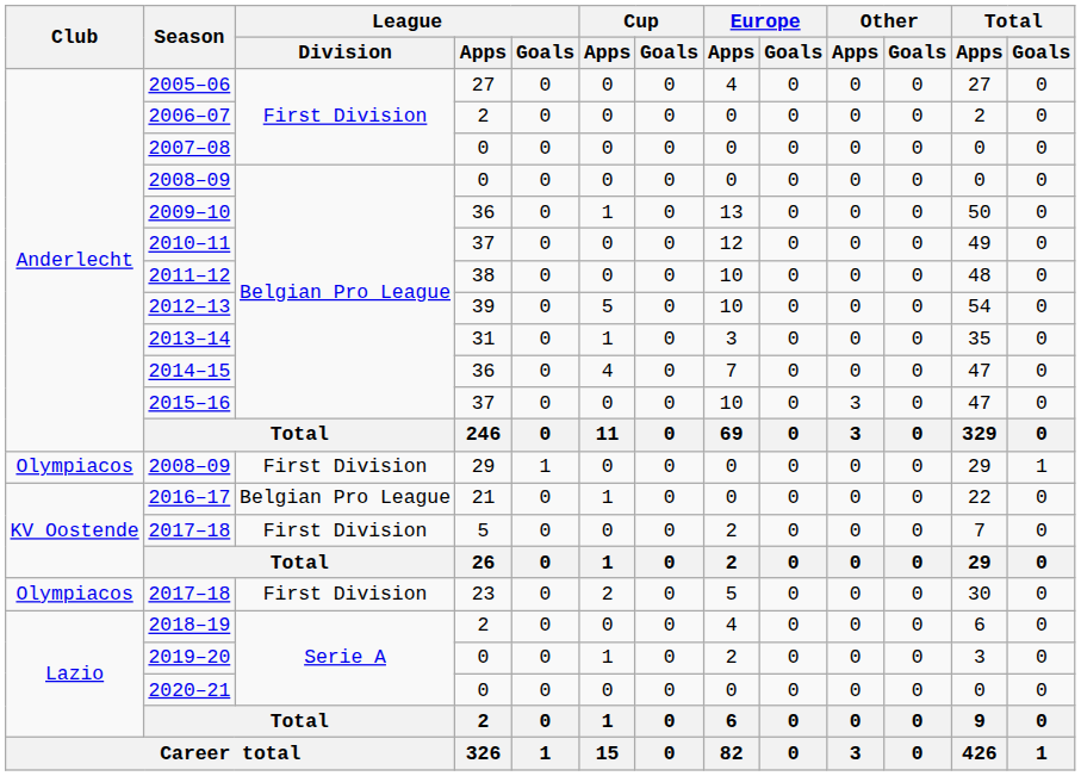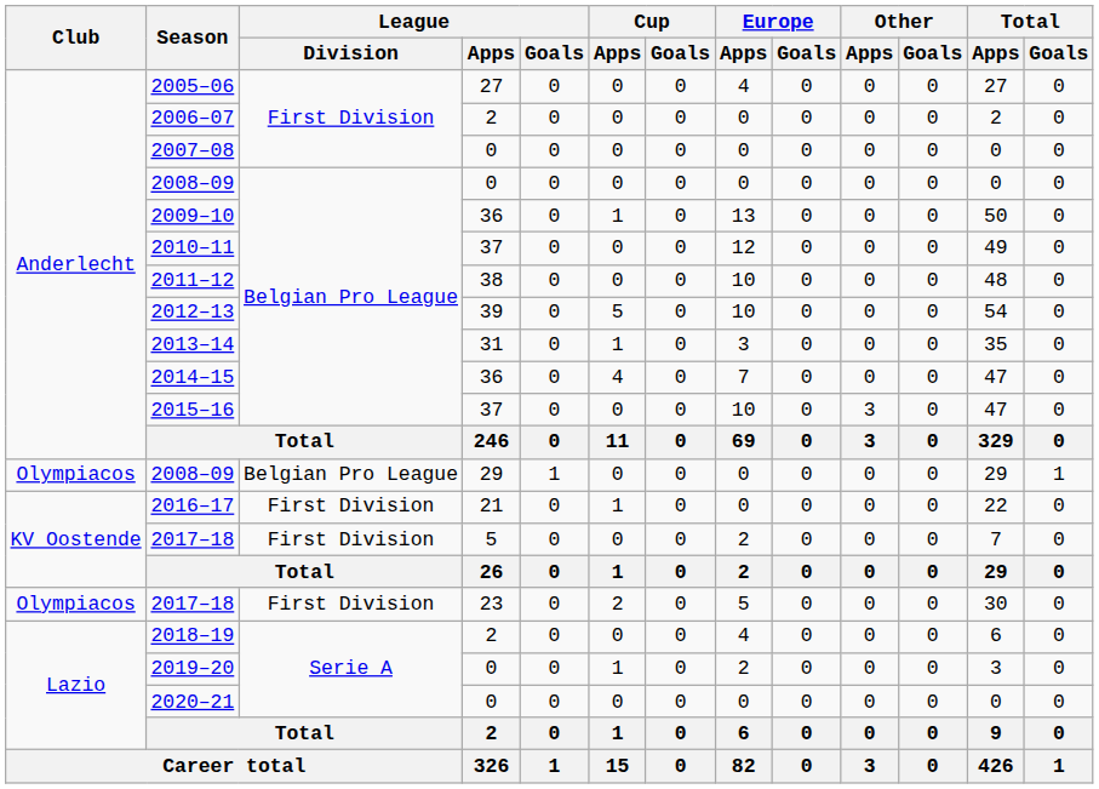2008–09 / 29 | League / Division: First Division -> Belgian Pro League
2016–17 | League / Division: Belgian Pro League -> First Division
